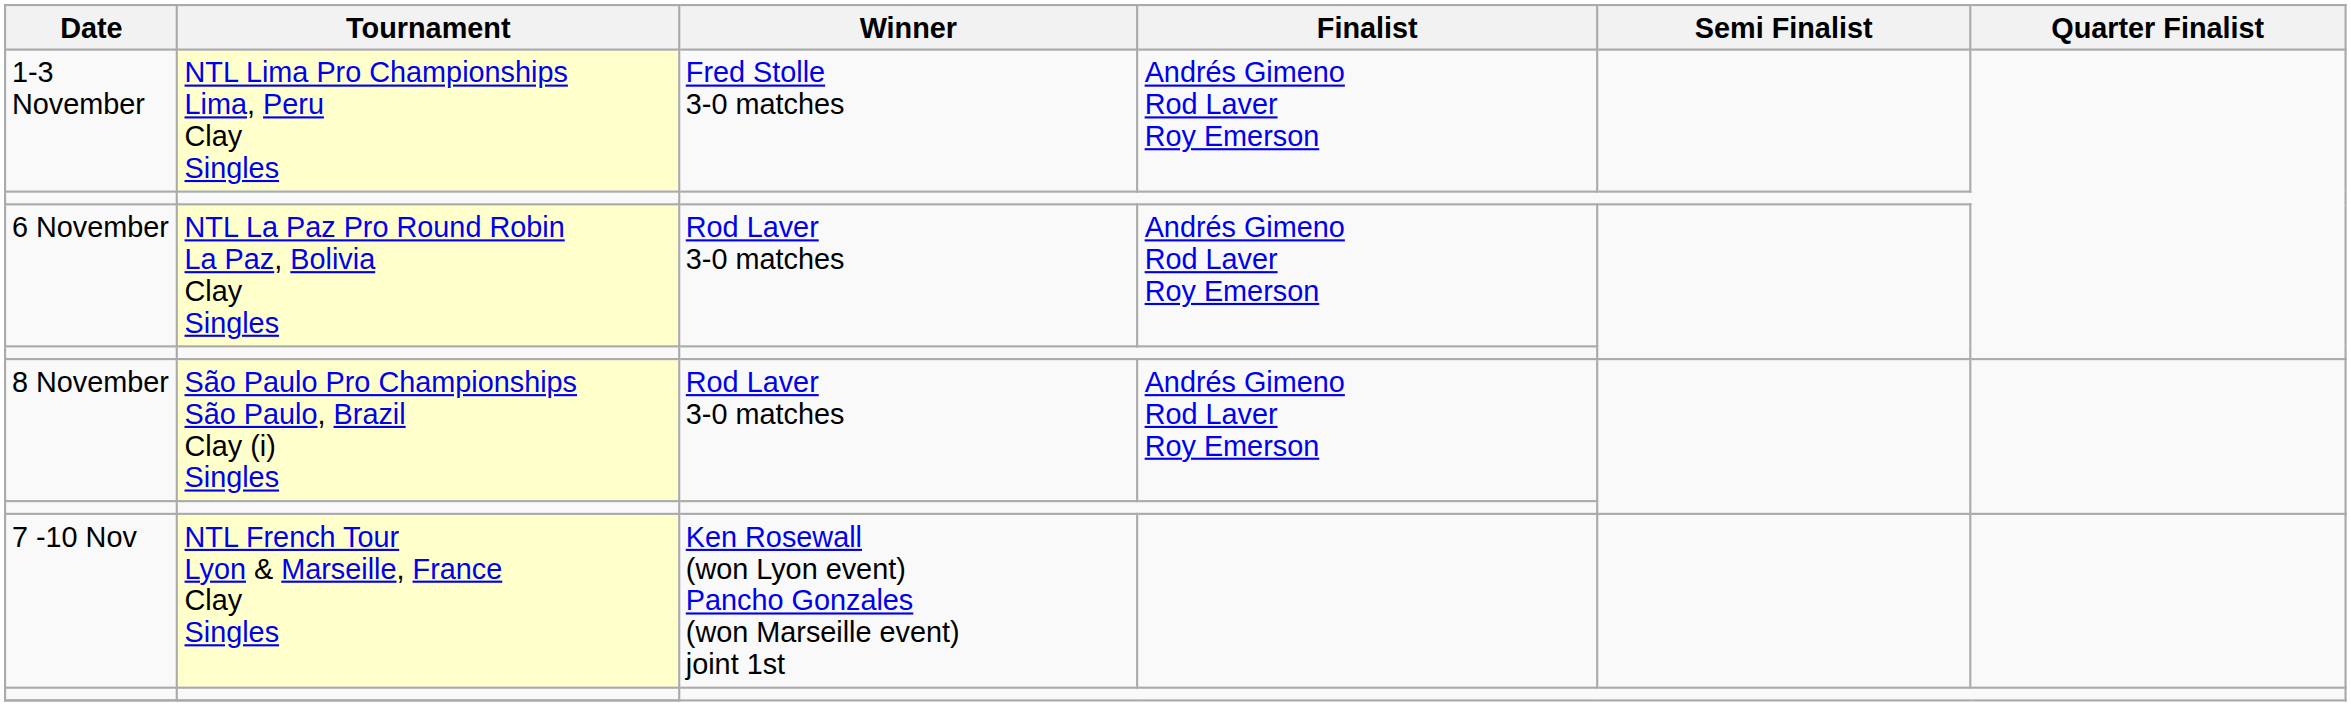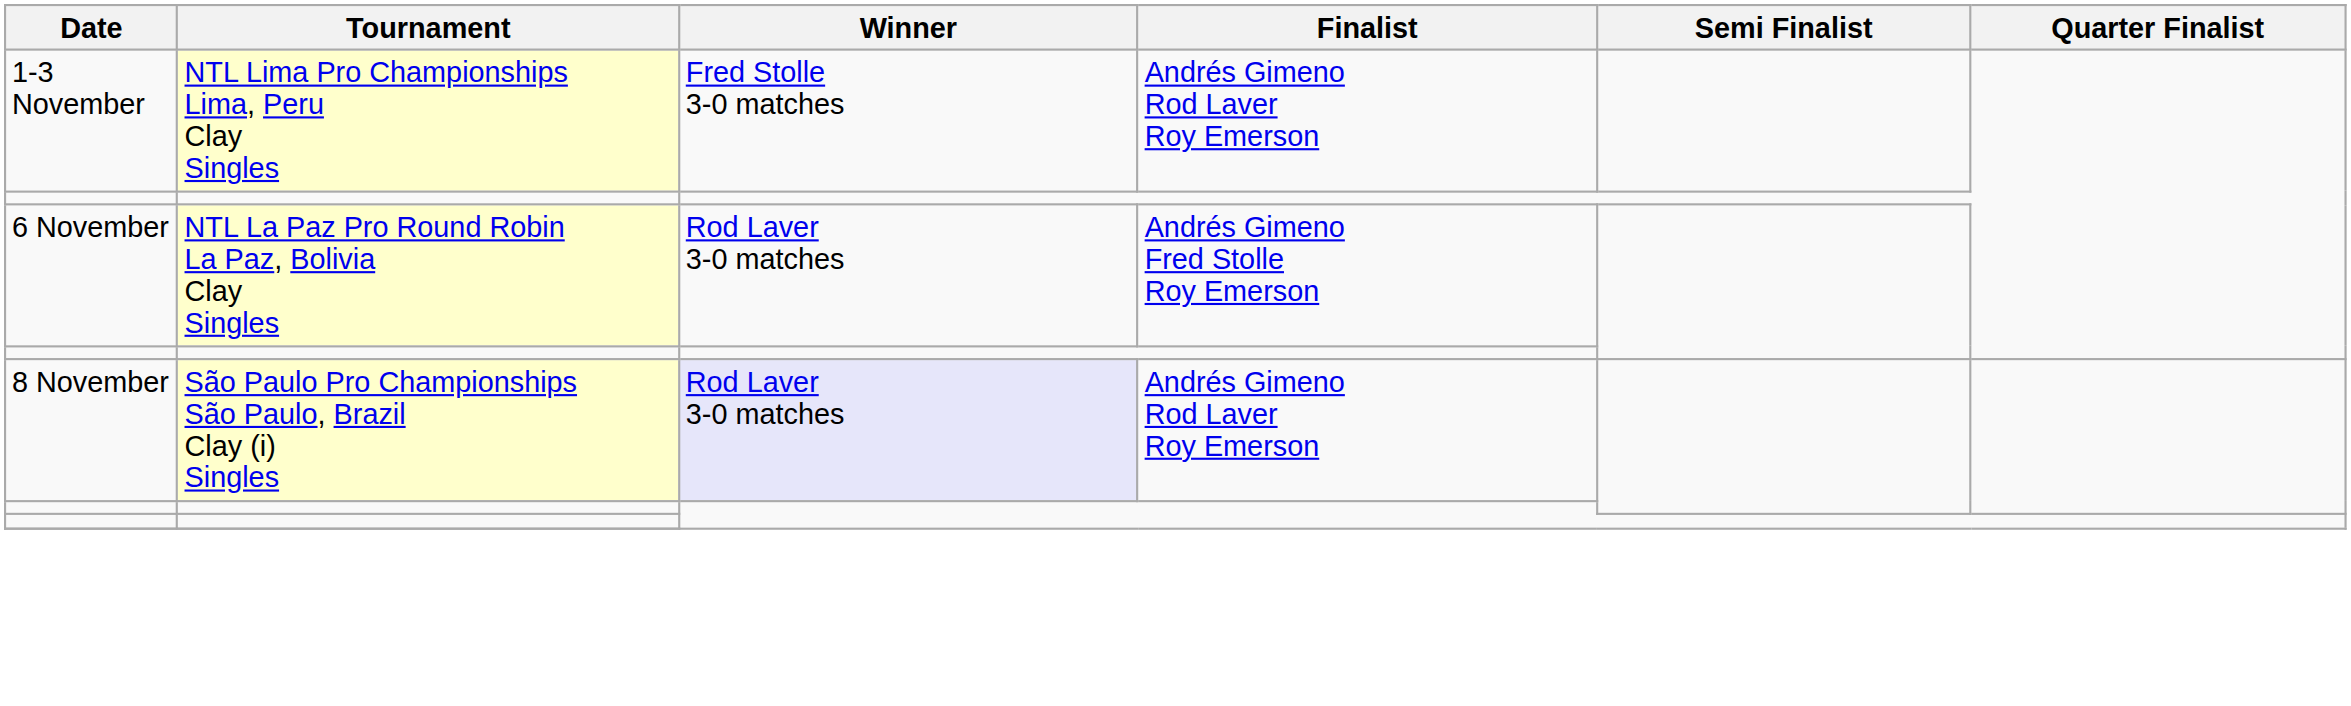6 November | Finalist: Andrés Gimeno Rod Laver Roy Emerson -> Andrés Gimeno Fred Stolle Roy Emerson
8 November | Winner: no background -> lavender background
- row: 7 -10 Nov | NTL French Tour Lyon & Marseille, France Clay Singles | Ken Rosewall (won Lyon event) Pancho Gonzales (won Marseille event) joint 1st
